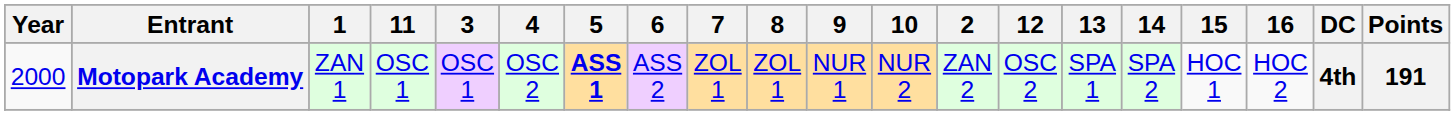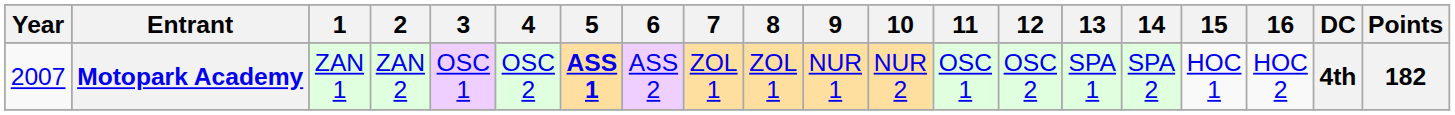columns swapped: 2 <-> 11
Motopark Academy | Year: 2000 -> 2007
Motopark Academy | Points: 191 -> 182
